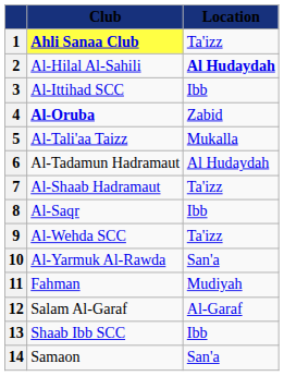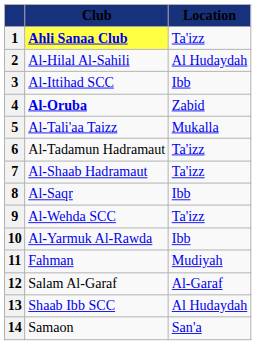2 | Location: bold -> normal
6 | Location: Al Hudaydah -> Ta'izz
10 | Location: San'a -> Ibb
13 | Location: Ibb -> Al Hudaydah
